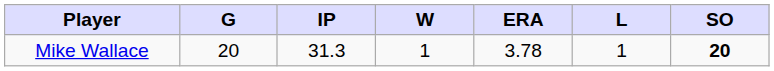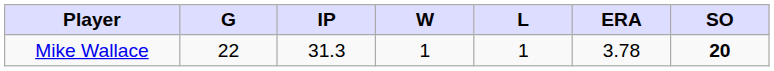columns swapped: L <-> ERA
Mike Wallace | G: 20 -> 22
